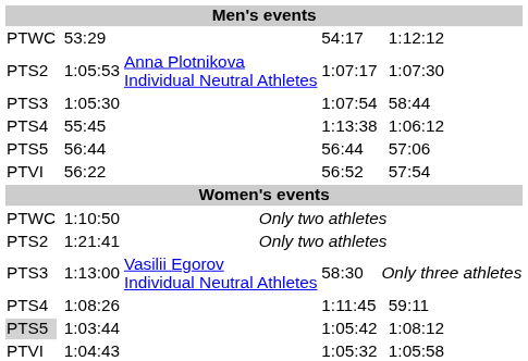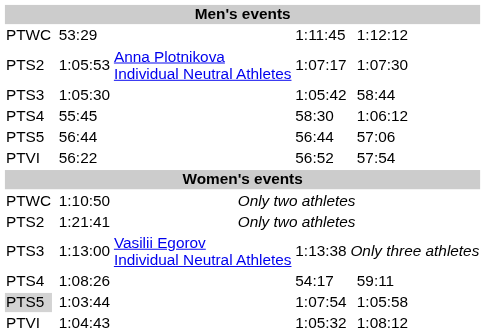53:29 | column 5: 54:17 -> 1:11:45
1:05:30 | column 5: 1:07:54 -> 1:05:42
55:45 | column 5: 1:13:38 -> 58:30
1:13:00 | column 5: 58:30 -> 1:13:38
1:08:26 | column 5: 1:11:45 -> 54:17
1:03:44 | column 5: 1:05:42 -> 1:07:54
1:03:44 | column 7: 1:08:12 -> 1:05:58
1:04:43 | column 7: 1:05:58 -> 1:08:12
